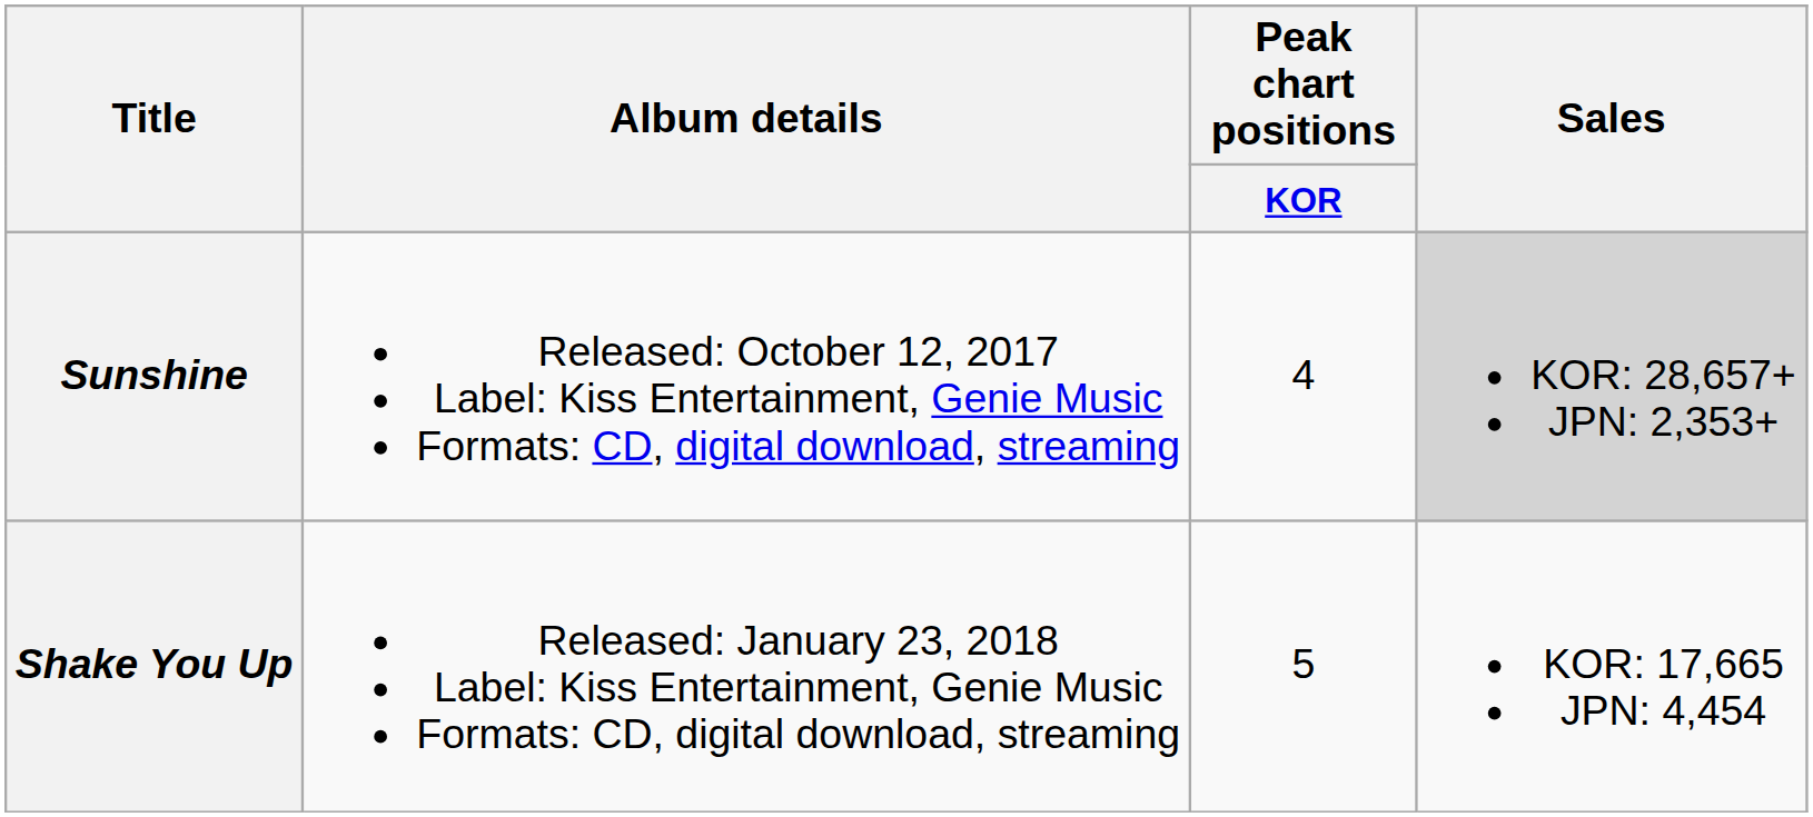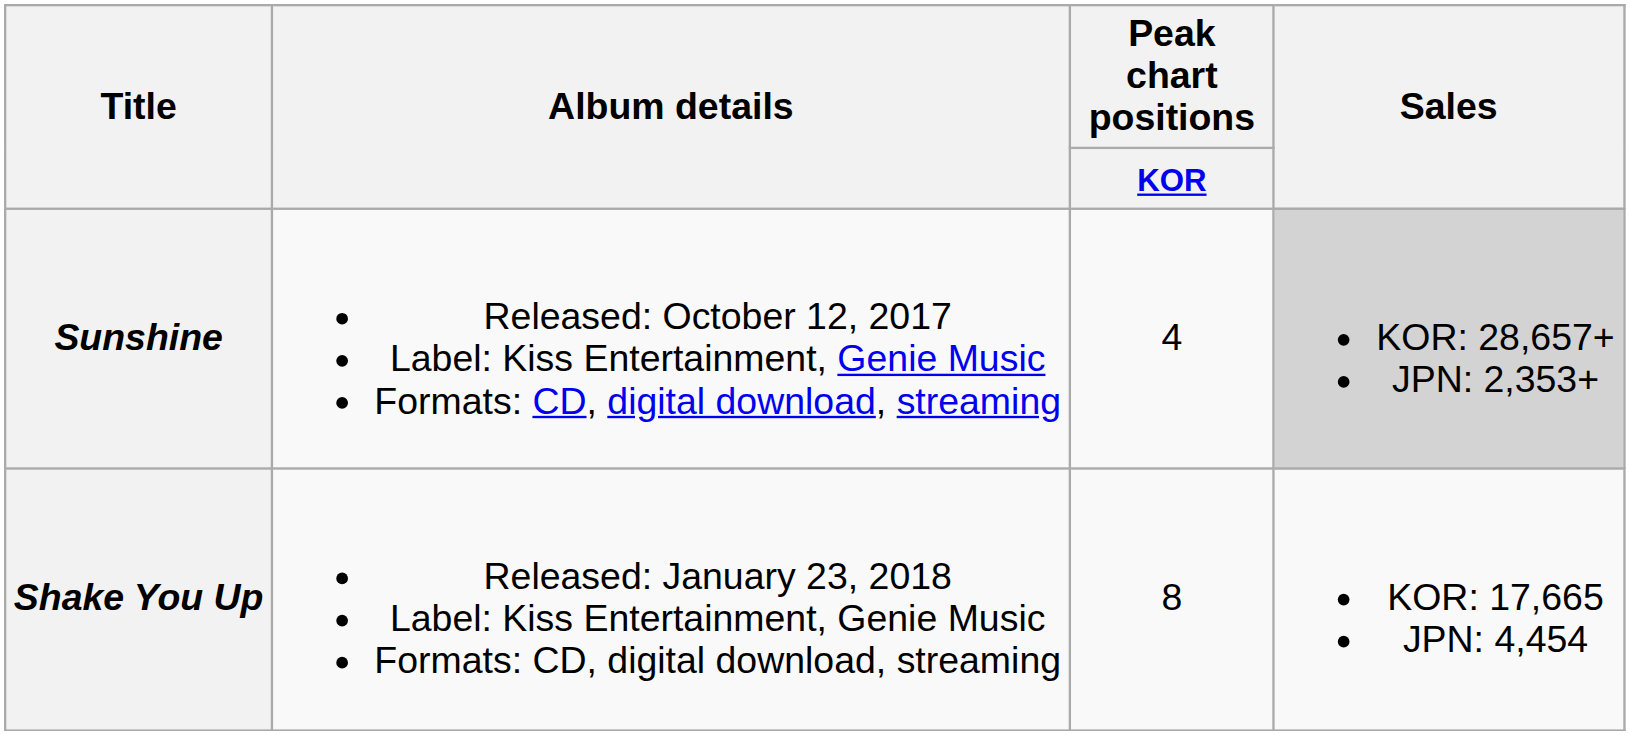Shake You Up | Peak chart positions / KOR: 5 -> 8
